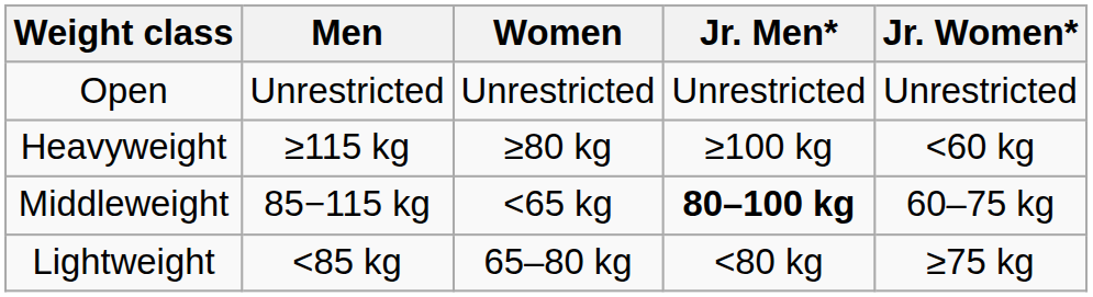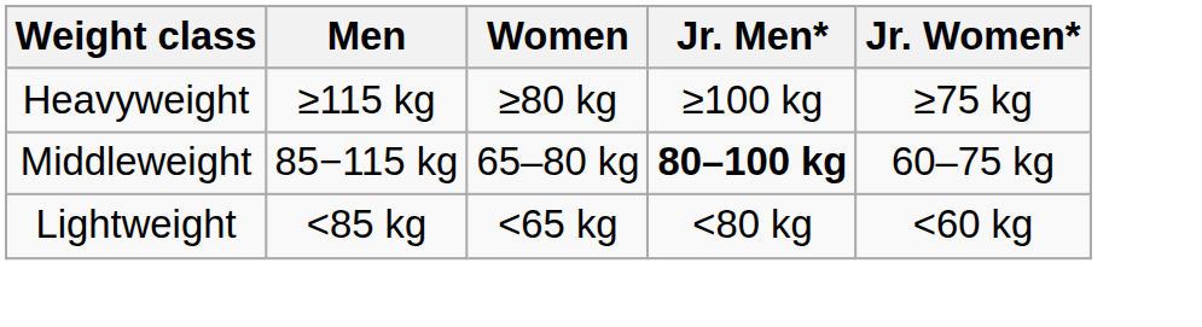- row: Open | Unrestricted | Unrestricted | Unrestricted | Unrestricted
Heavyweight | Jr. Women*: <60 kg -> ≥75 kg
Middleweight | Women: <65 kg -> 65–80 kg
Lightweight | Women: 65–80 kg -> <65 kg
Lightweight | Jr. Women*: ≥75 kg -> <60 kg
